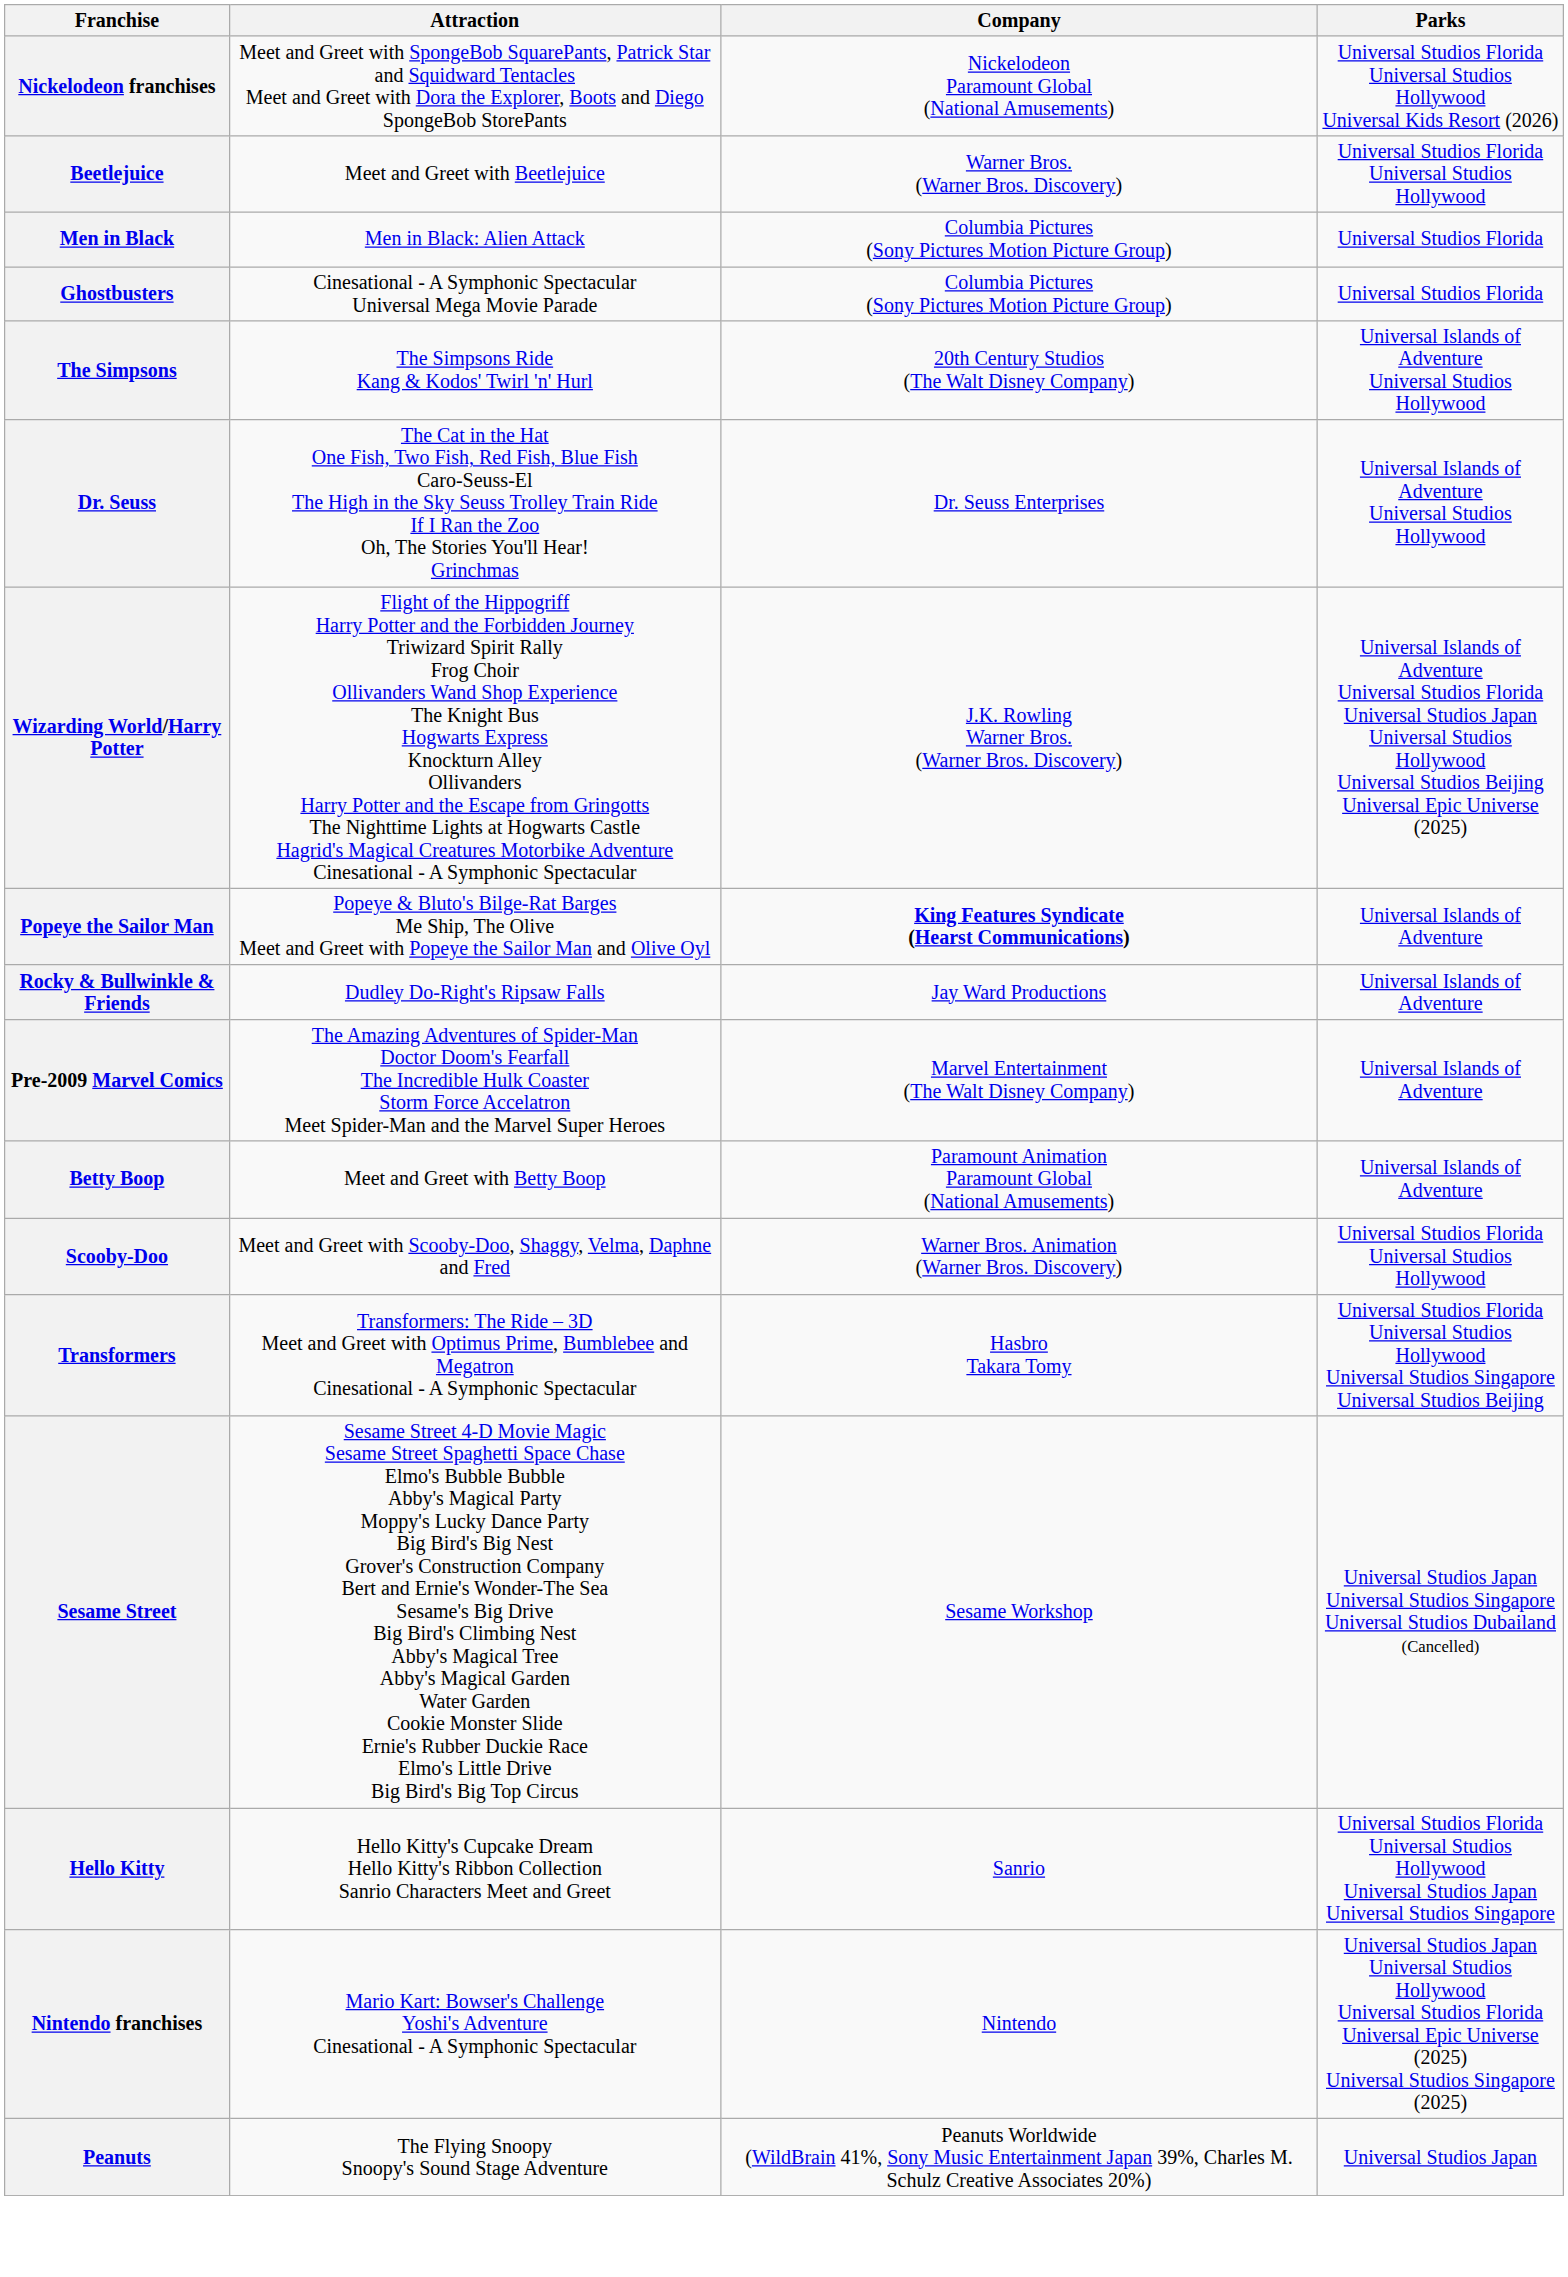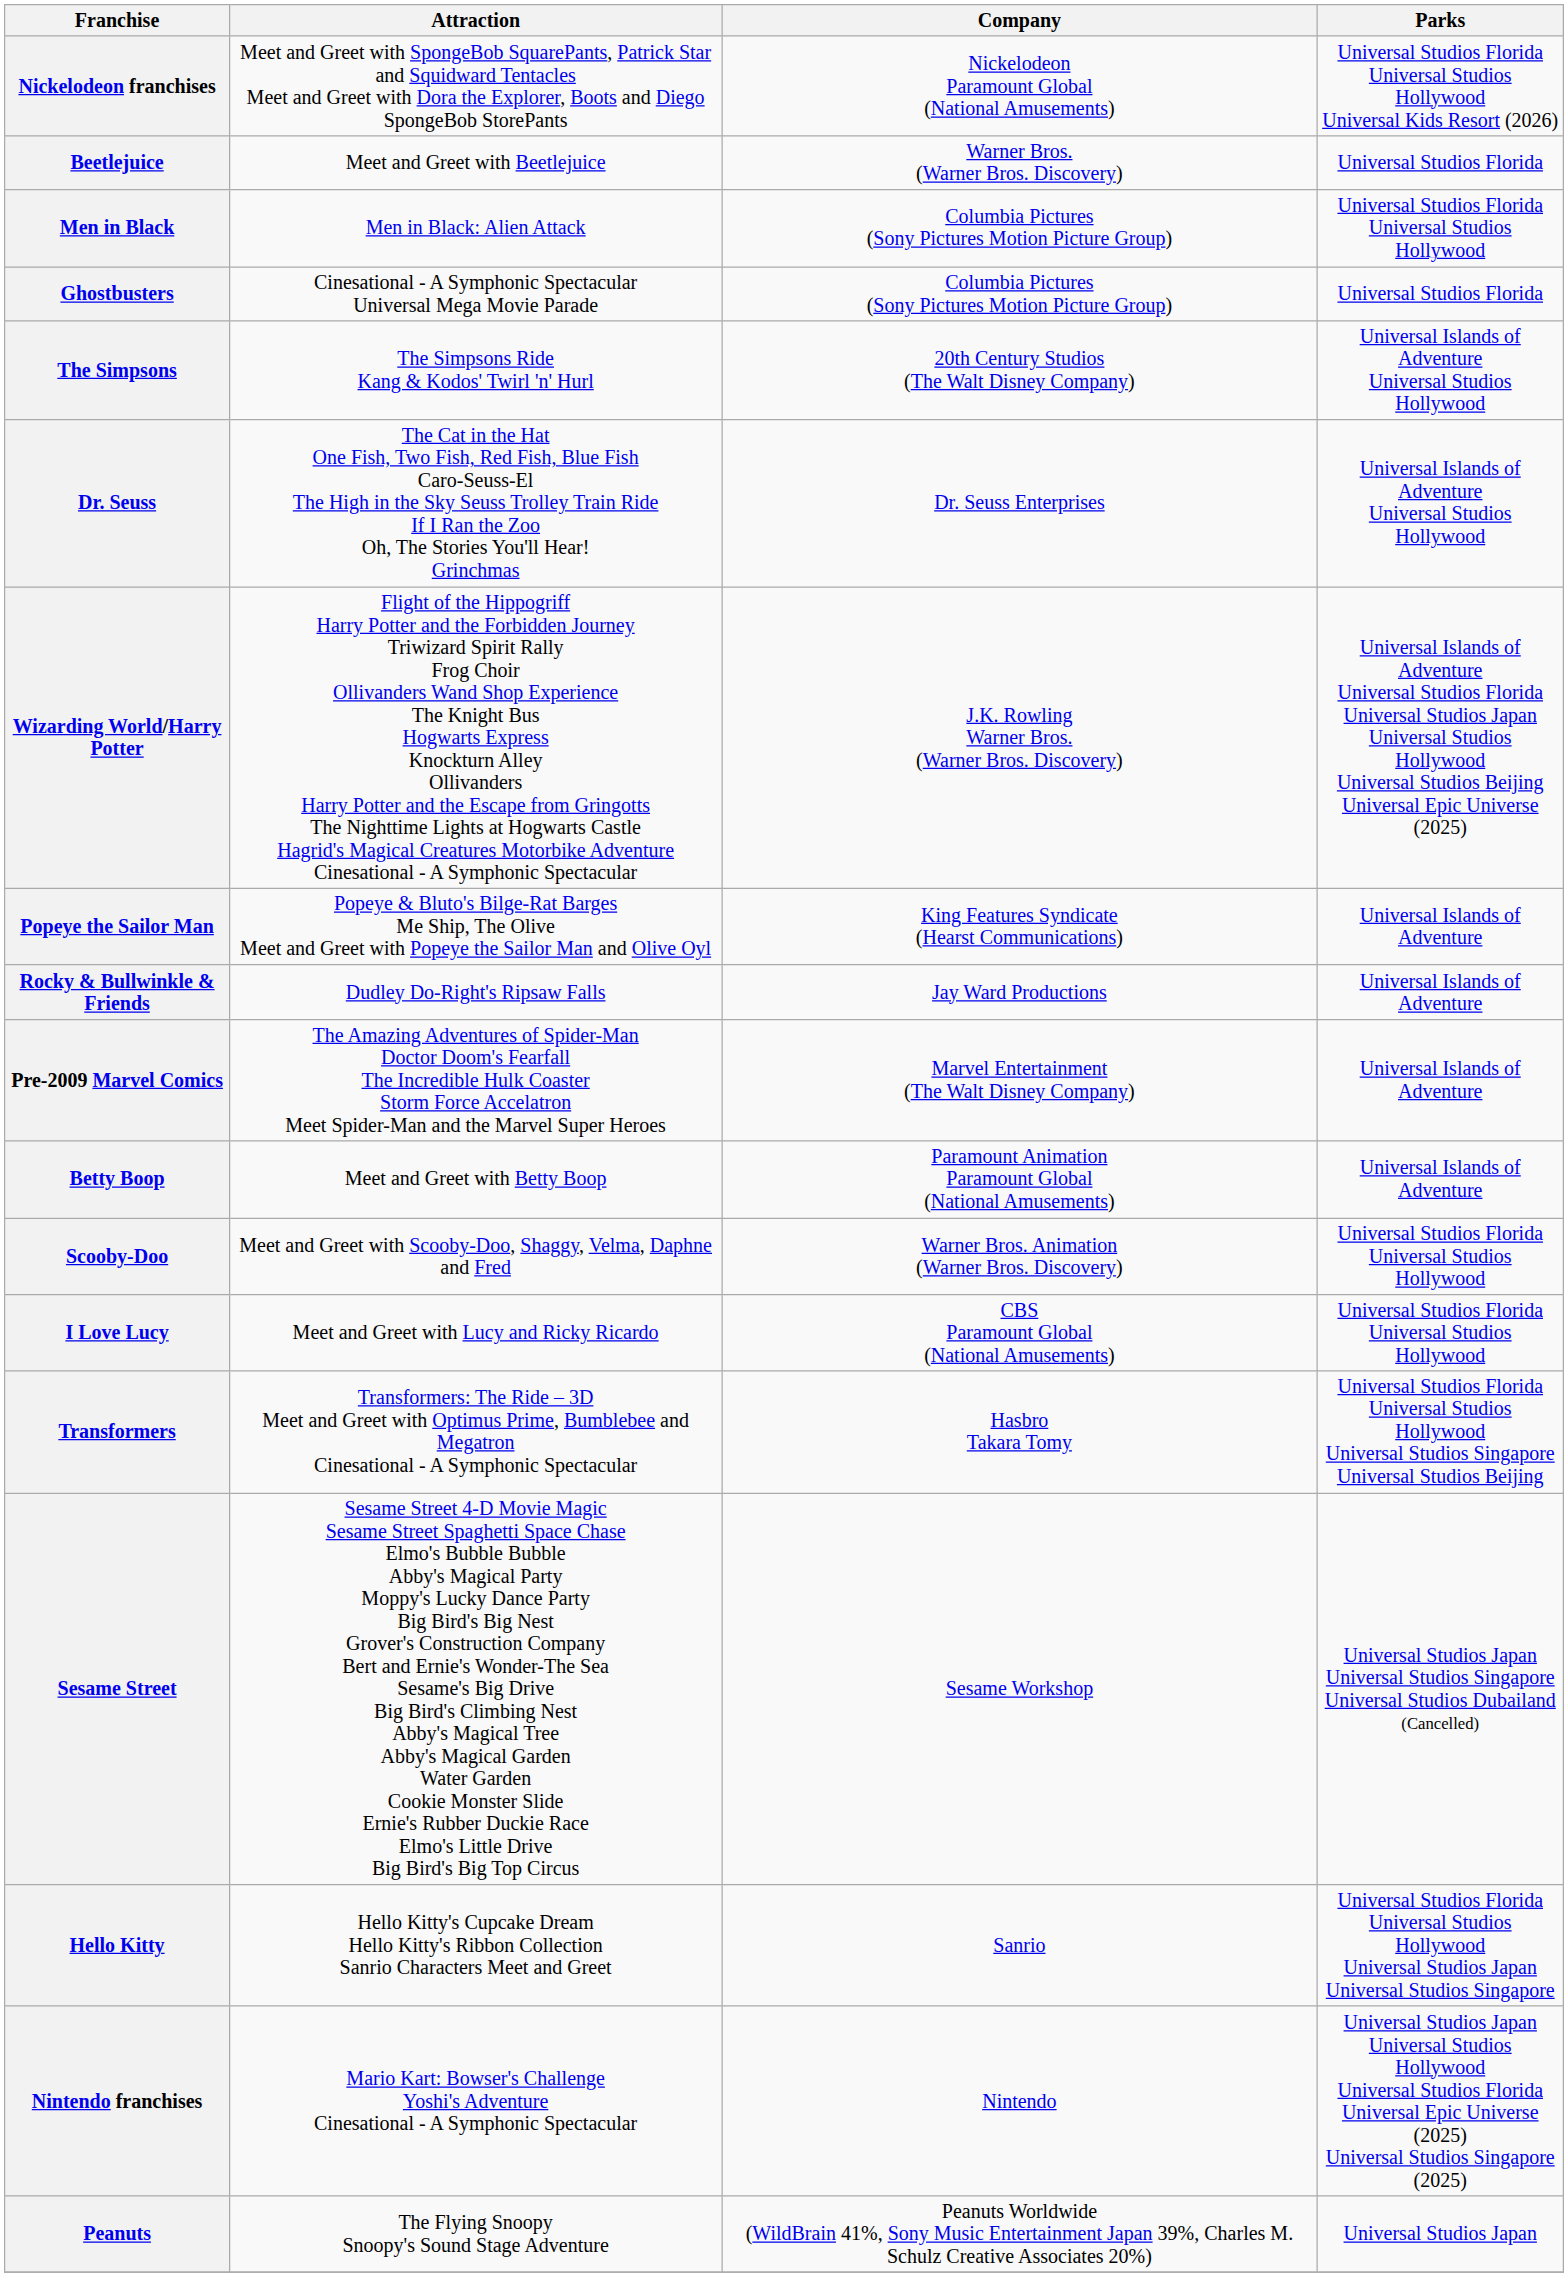Beetlejuice | Parks: Universal Studios Florida Universal Studios Hollywood -> Universal Studios Florida
Men in Black | Parks: Universal Studios Florida -> Universal Studios Florida Universal Studios Hollywood
Popeye the Sailor Man | Company: bold -> normal
+ row: I Love Lucy | Meet and Greet with Lucy and Ricky Ricardo | CBS Paramount Global (National Amusements) | Universal Studios Florida Universal Studios Hollywood
